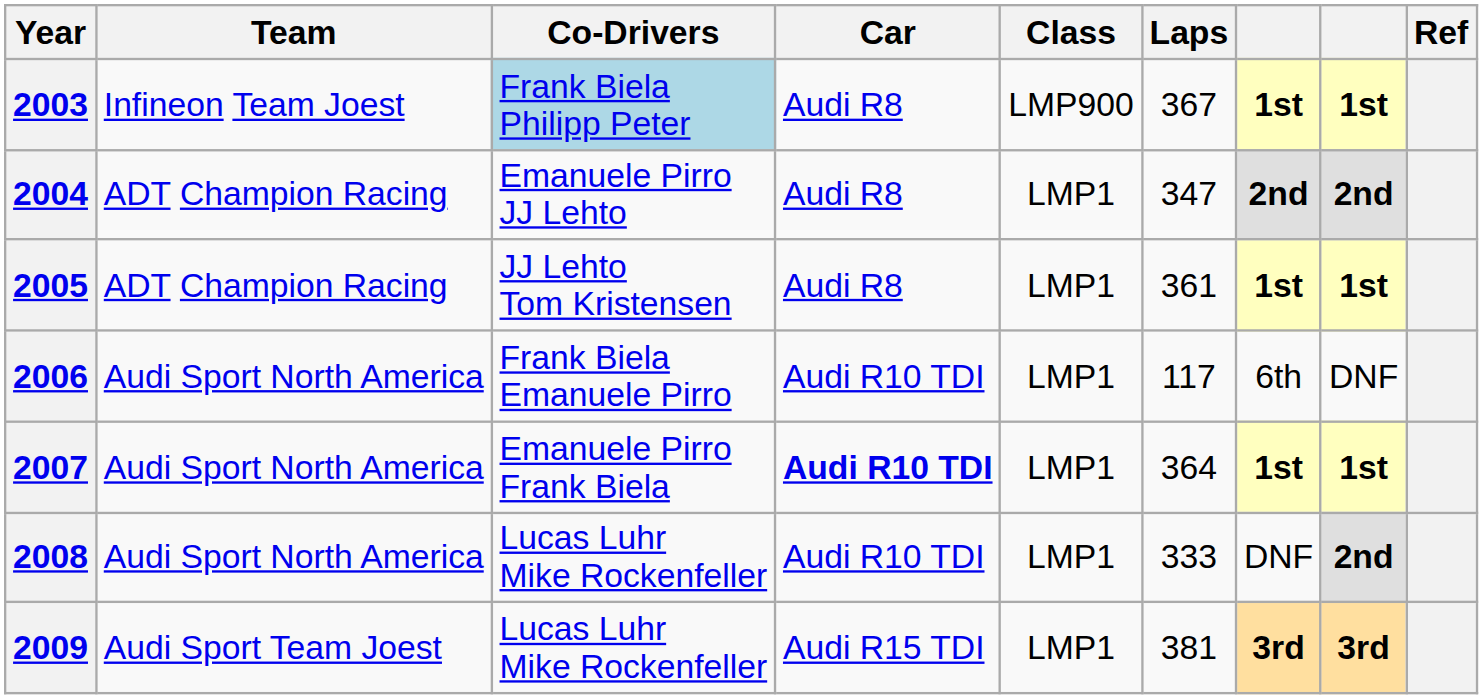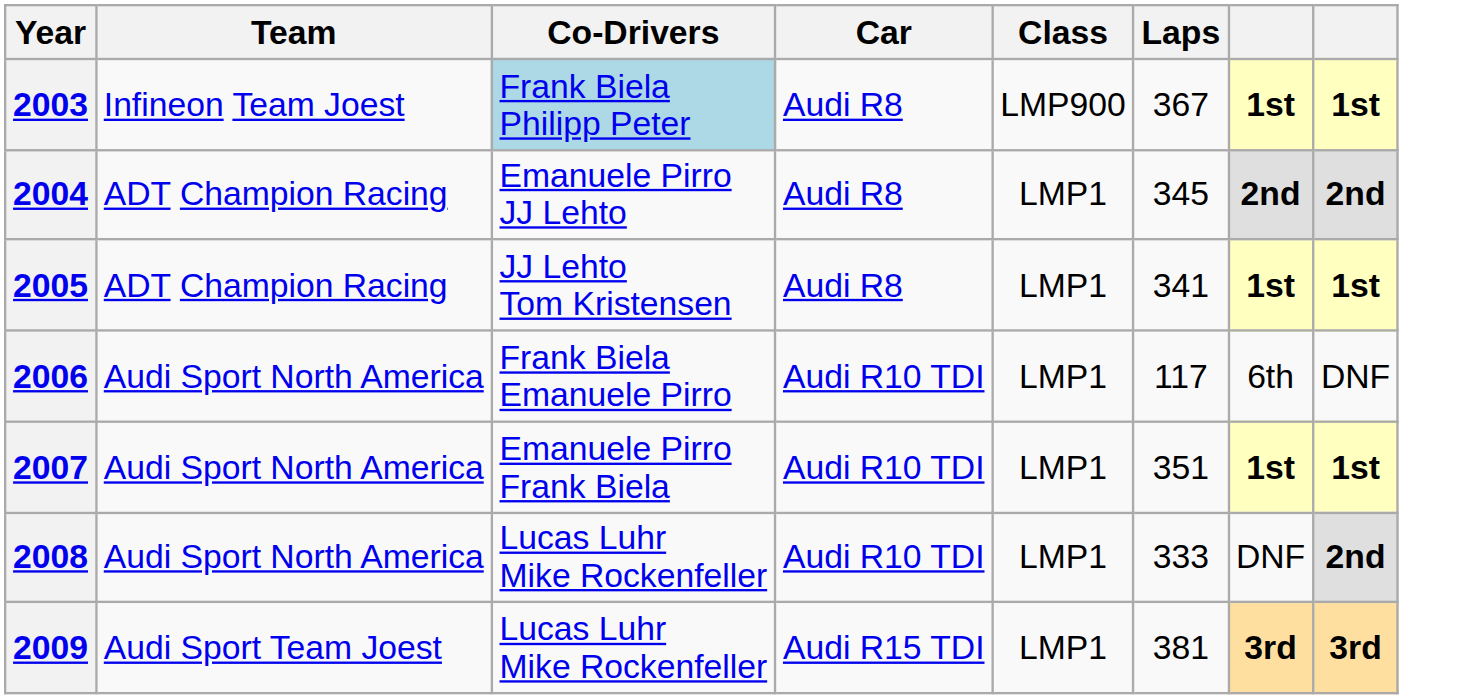- column: Ref
2004 | Laps: 347 -> 345
2005 | Laps: 361 -> 341
2007 | Car: bold -> normal
2007 | Laps: 364 -> 351
